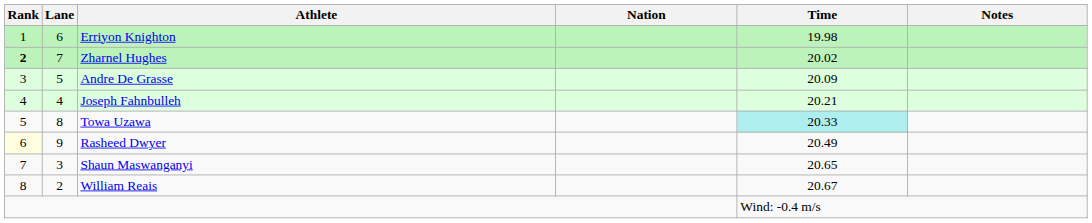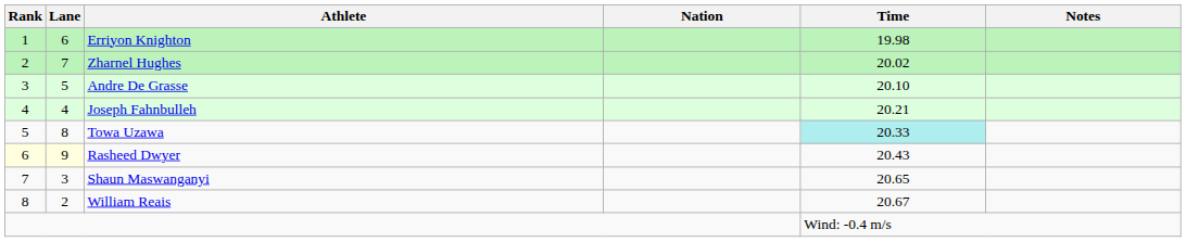Zharnel Hughes | Rank: bold -> normal
Andre De Grasse | Time: 20.09 -> 20.10
Rasheed Dwyer | Lane: no background -> lightyellow background
Rasheed Dwyer | Time: 20.49 -> 20.43
